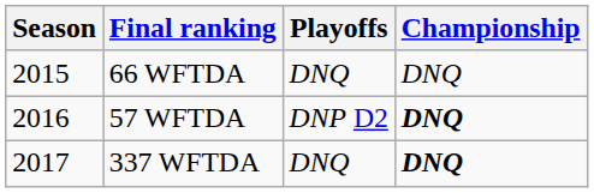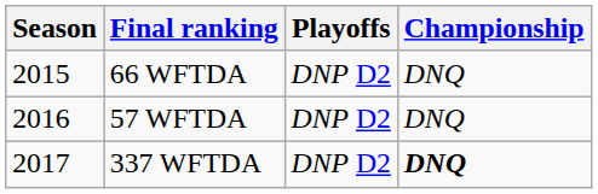66 WFTDA | Playoffs: DNQ -> DNP D2
57 WFTDA | Championship: bold -> normal
337 WFTDA | Playoffs: DNQ -> DNP D2
